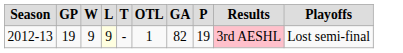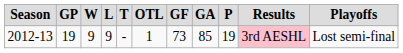+ column: GF | 73
2012-13 | L: lightyellow background -> no background
2012-13 | GA: 82 -> 85
